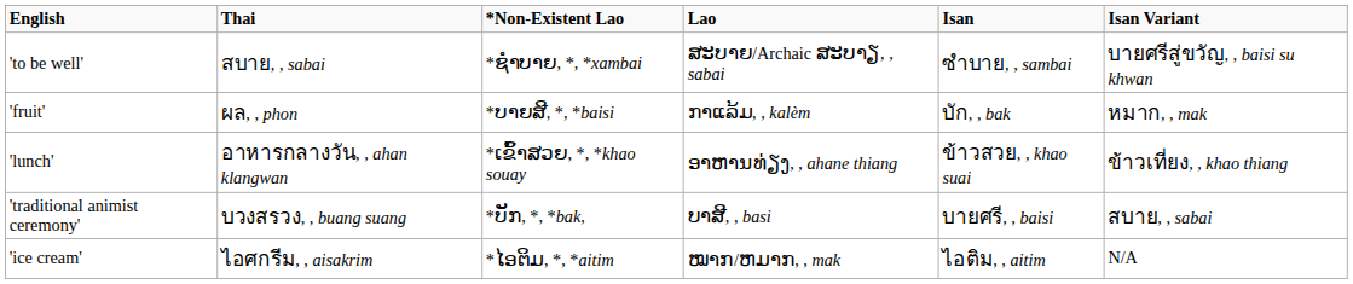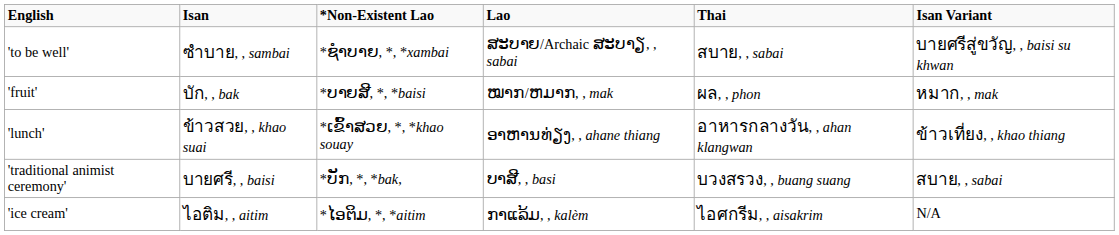columns swapped: Isan <-> Thai
'fruit' | Lao: ກາແລ້ມ, , kalèm -> ໝາກ/ຫມາກ, , mak
'ice cream' | Lao: ໝາກ/ຫມາກ, , mak -> ກາແລ້ມ, , kalèm
